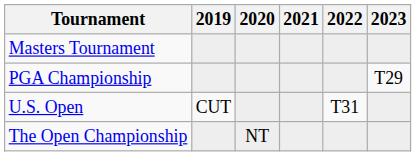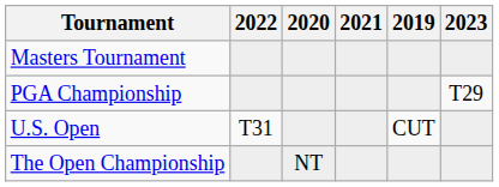columns swapped: 2019 <-> 2022
